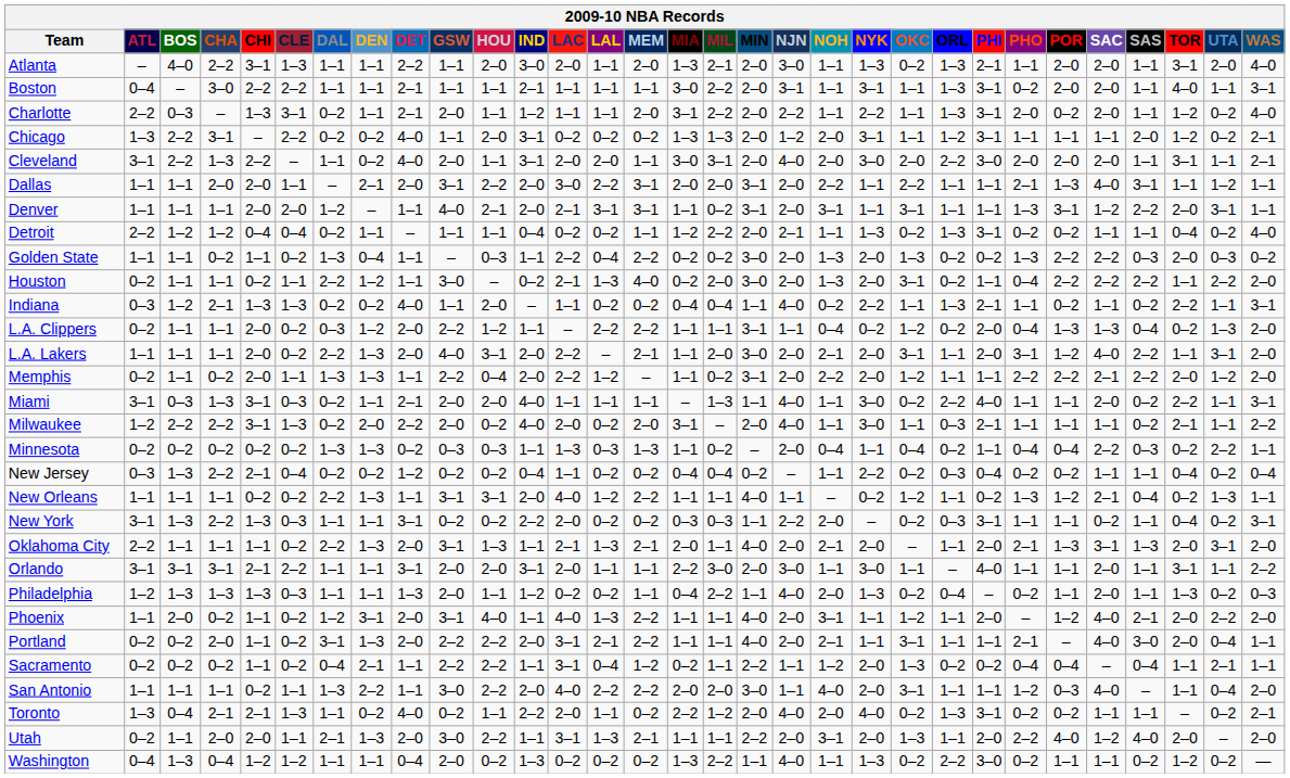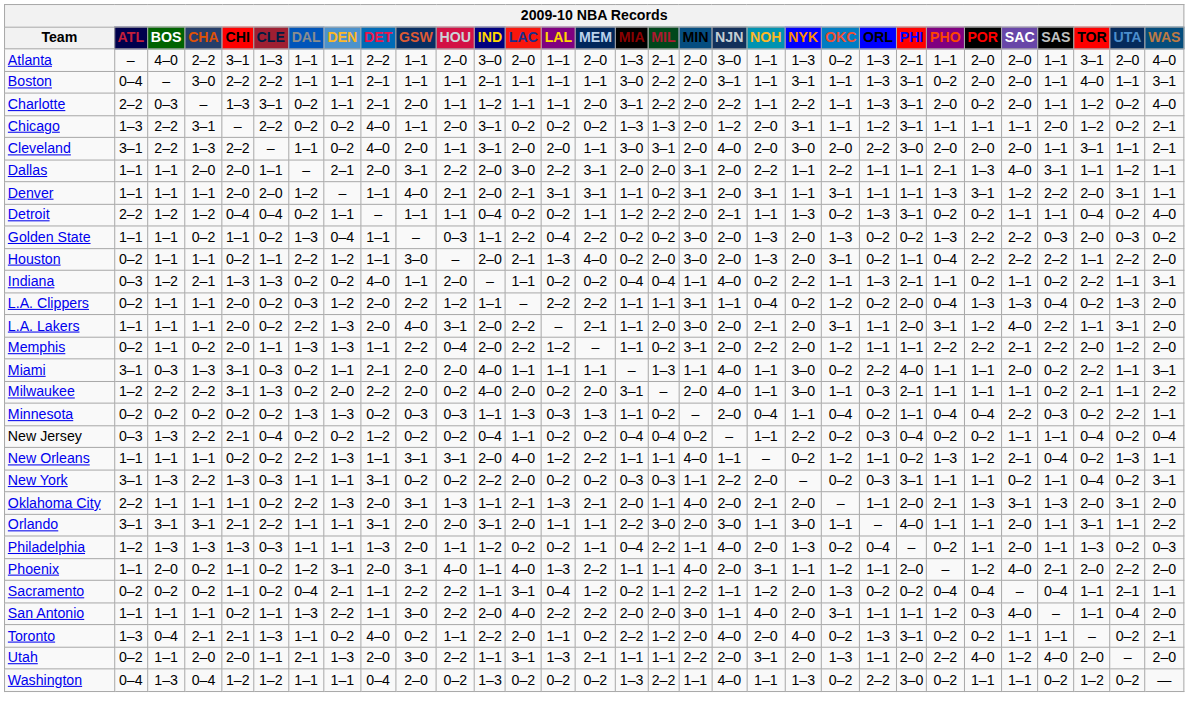Houston | IND: 0–2 -> 2–0
- row: Portland | 0–2 | 0–2 | 2–0 | 1–1 | 0–2 | 3–1 | 1–3 | 2–0 | 2–2 | 2–2 | 2–0 | 3–1 | 2–1 | 2–2 | 1–1 | 1–1 | 4–0 | 2–0 | 2–1 | 1–1 | 3–1 | 1–1 | 1–1 | 2–1 | – | 4–0 | 3–0 | 2–0 | 0–4 | 1–1
